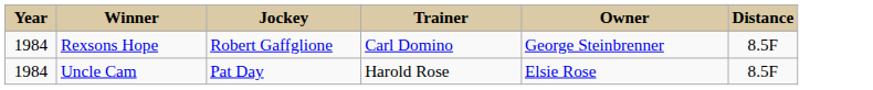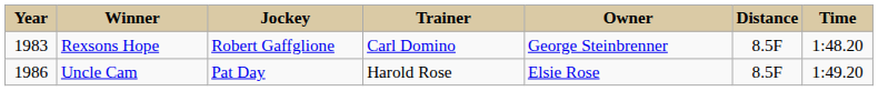+ column: Time | 1:48.20 | 1:49.20
Rexsons Hope | Year: 1984 -> 1983
Uncle Cam | Year: 1984 -> 1986
